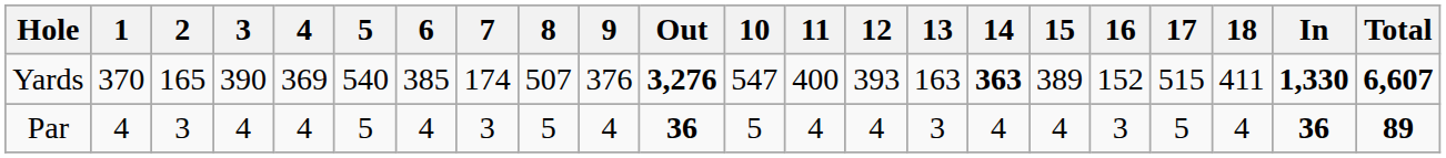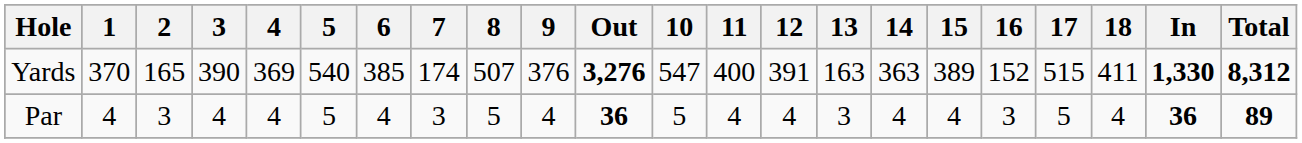Yards | 12: 393 -> 391
Yards | 14: bold -> normal
Yards | Total: 6,607 -> 8,312
